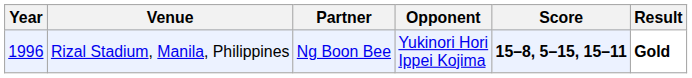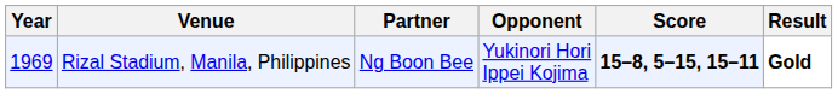Rizal Stadium, Manila, Philippines | Year: 1996 -> 1969
